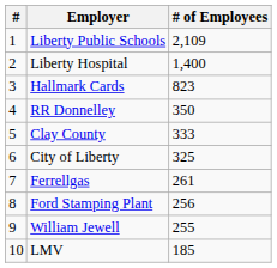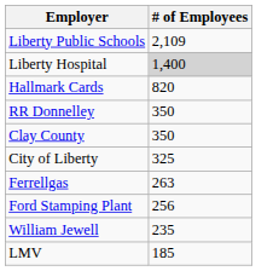- column: # | 1 | 2 | 3 | 4 | 5 | 6 | 7 | 8 | 9 | 10
Liberty Hospital | # of Employees: no background -> lightgrey background
Hallmark Cards | # of Employees: 823 -> 820
Clay County | # of Employees: 333 -> 350
Ferrellgas | # of Employees: 261 -> 263
William Jewell | # of Employees: 255 -> 235
